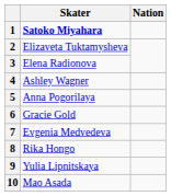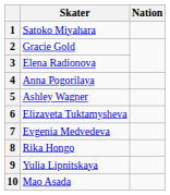1 | Skater: bold -> normal
2 | Skater: Elizaveta Tuktamysheva -> Gracie Gold
4 | Skater: Ashley Wagner -> Anna Pogorilaya
5 | Skater: Anna Pogorilaya -> Ashley Wagner
6 | Skater: Gracie Gold -> Elizaveta Tuktamysheva
